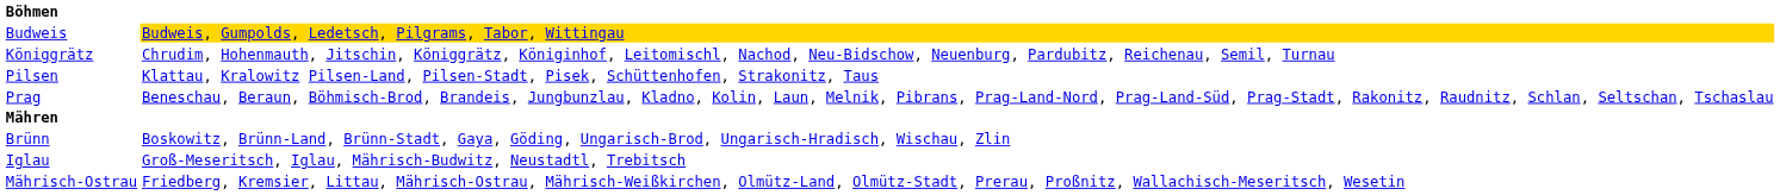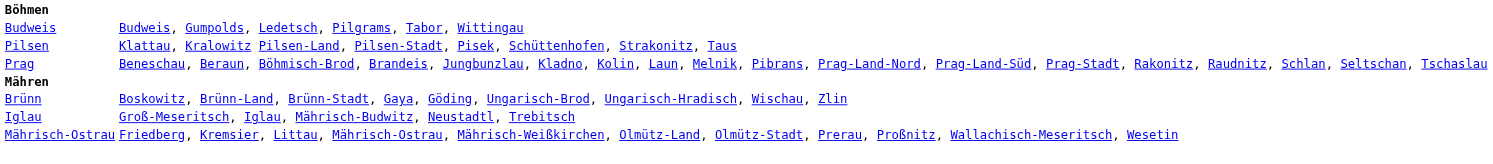Budweis | column 2: gold background -> no background
- row: Königgrätz | Chrudim, Hohenmauth, Jitschin, Königgrätz, Königinhof, Leitomischl, Nachod, Neu-Bidschow, Neuenburg, Pardubitz, Reichenau, Semil, Turnau
